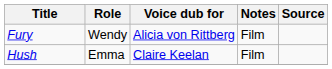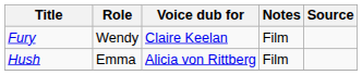Fury | Voice dub for: Alicia von Rittberg -> Claire Keelan
Hush | Voice dub for: Claire Keelan -> Alicia von Rittberg
